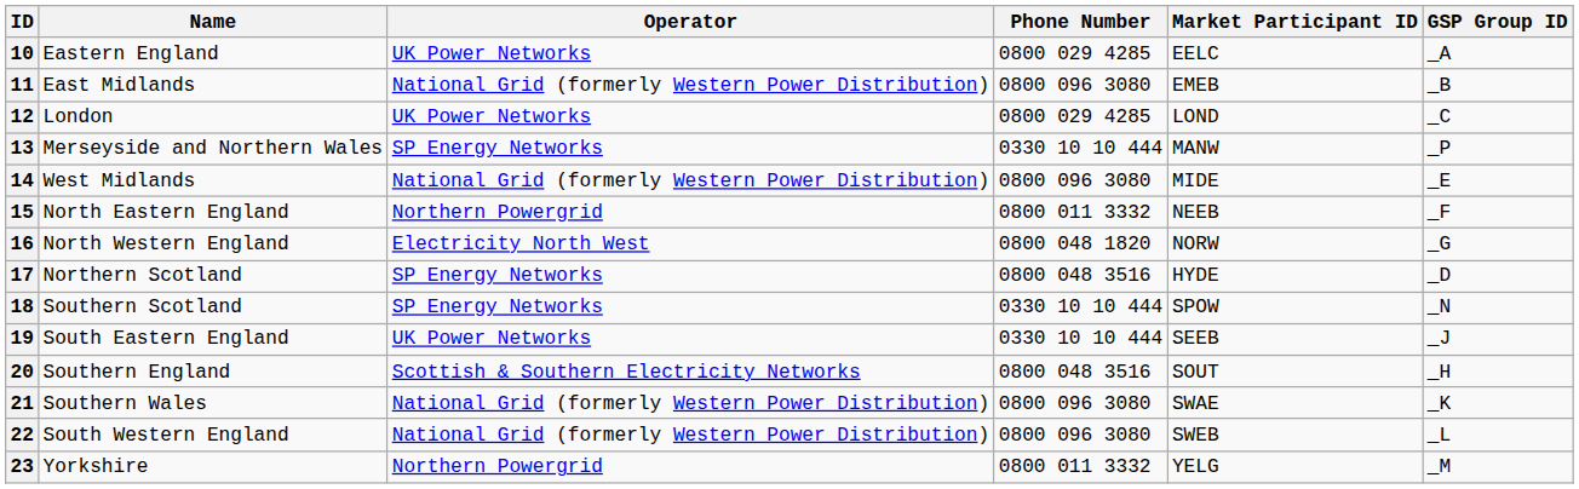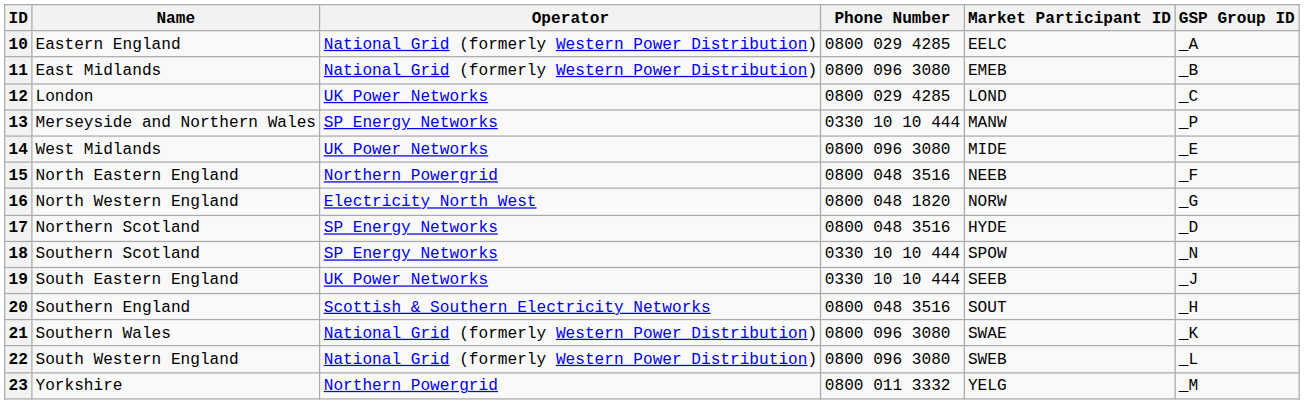10 | Operator: UK Power Networks -> National Grid (formerly Western Power Distribution)
14 | Operator: National Grid (formerly Western Power Distribution) -> UK Power Networks
15 | Phone Number: 0800 011 3332 -> 0800 048 3516
